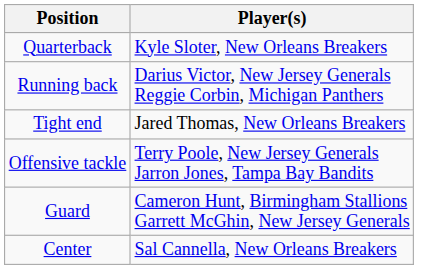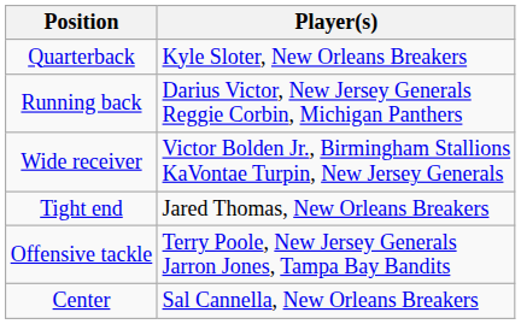+ row: Wide receiver | Victor Bolden Jr., Birmingham Stallions KaVontae Turpin, New Jersey Generals
- row: Guard | Cameron Hunt, Birmingham Stallions Garrett McGhin, New Jersey Generals
